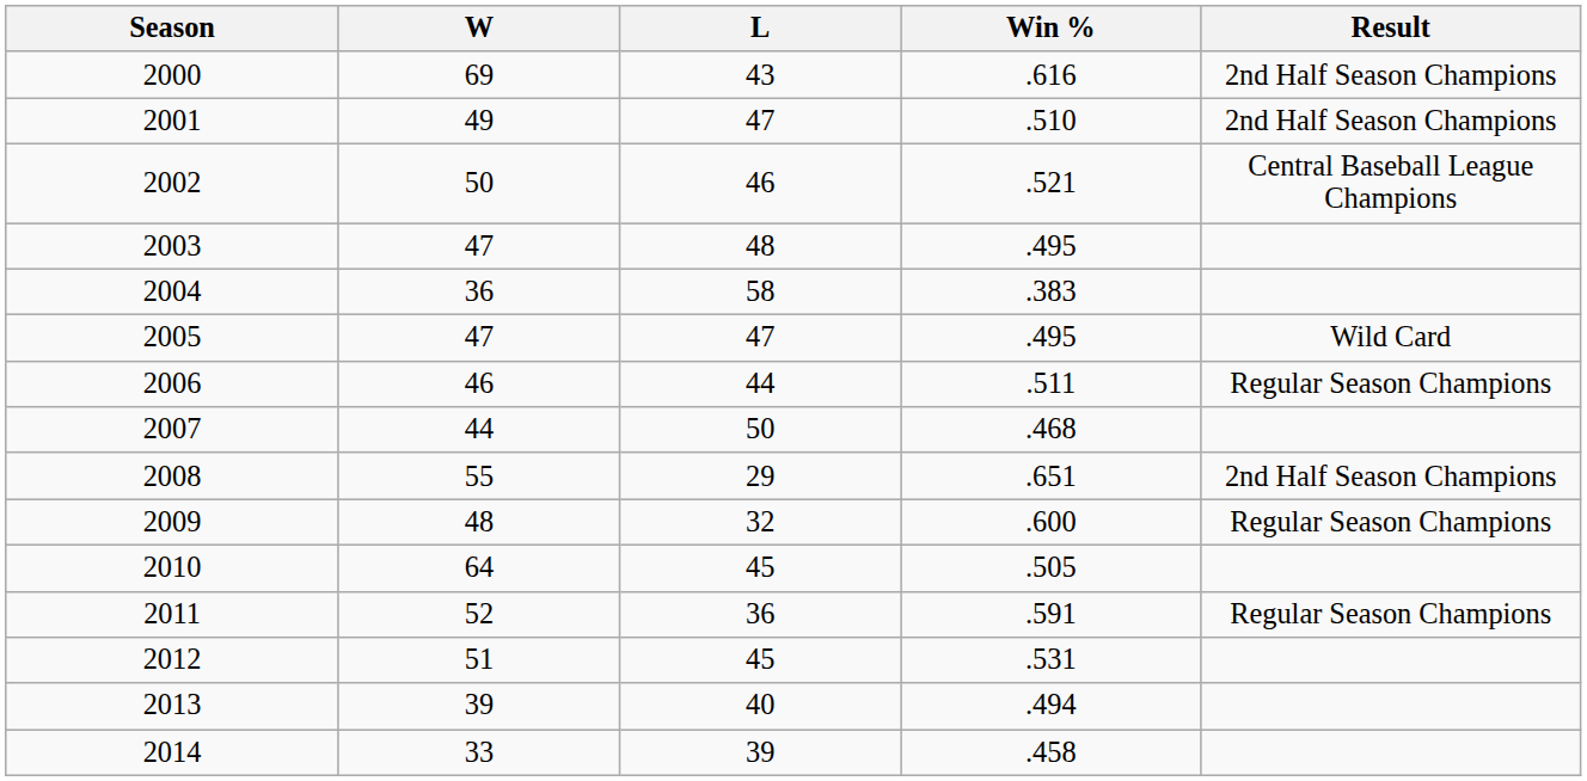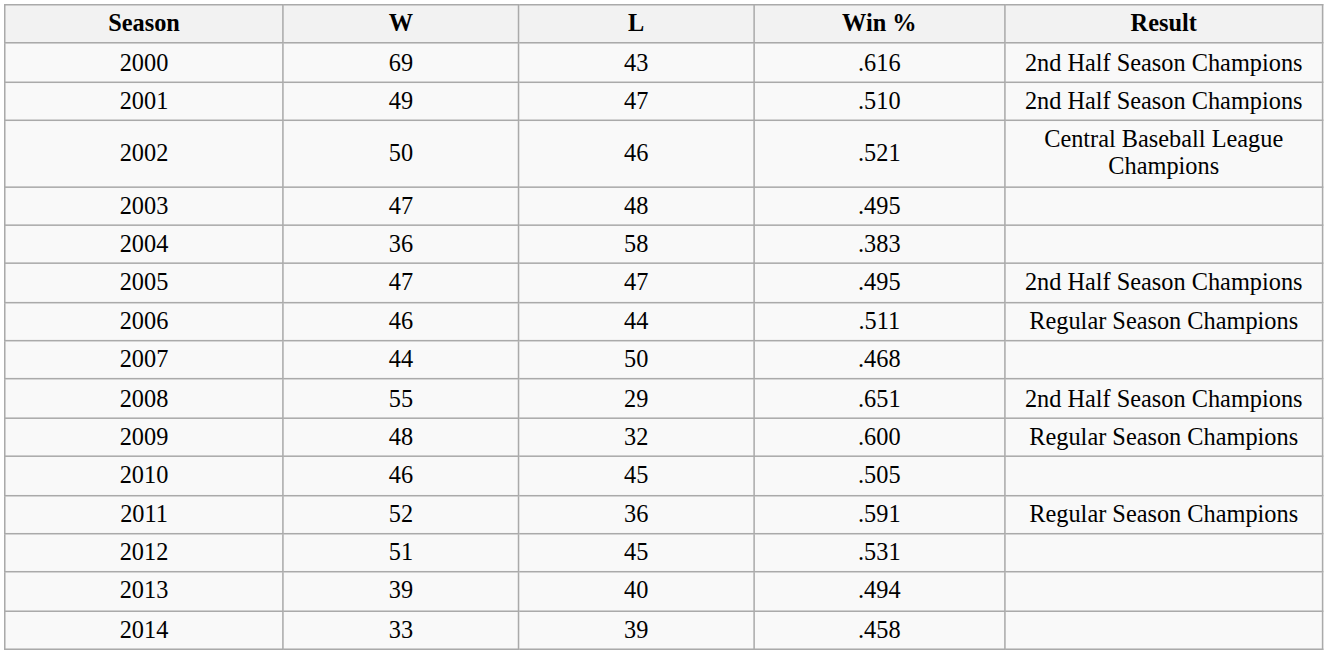2005 | Result: Wild Card -> 2nd Half Season Champions
2010 | W: 64 -> 46
